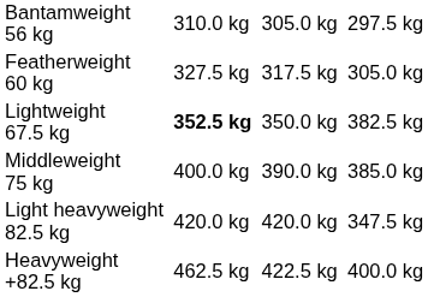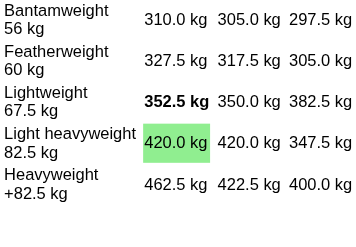- row: Middleweight 75 kg | 400.0 kg | 390.0 kg | 385.0 kg
Light heavyweight 82.5 kg | column 3: no background -> lightgreen background
